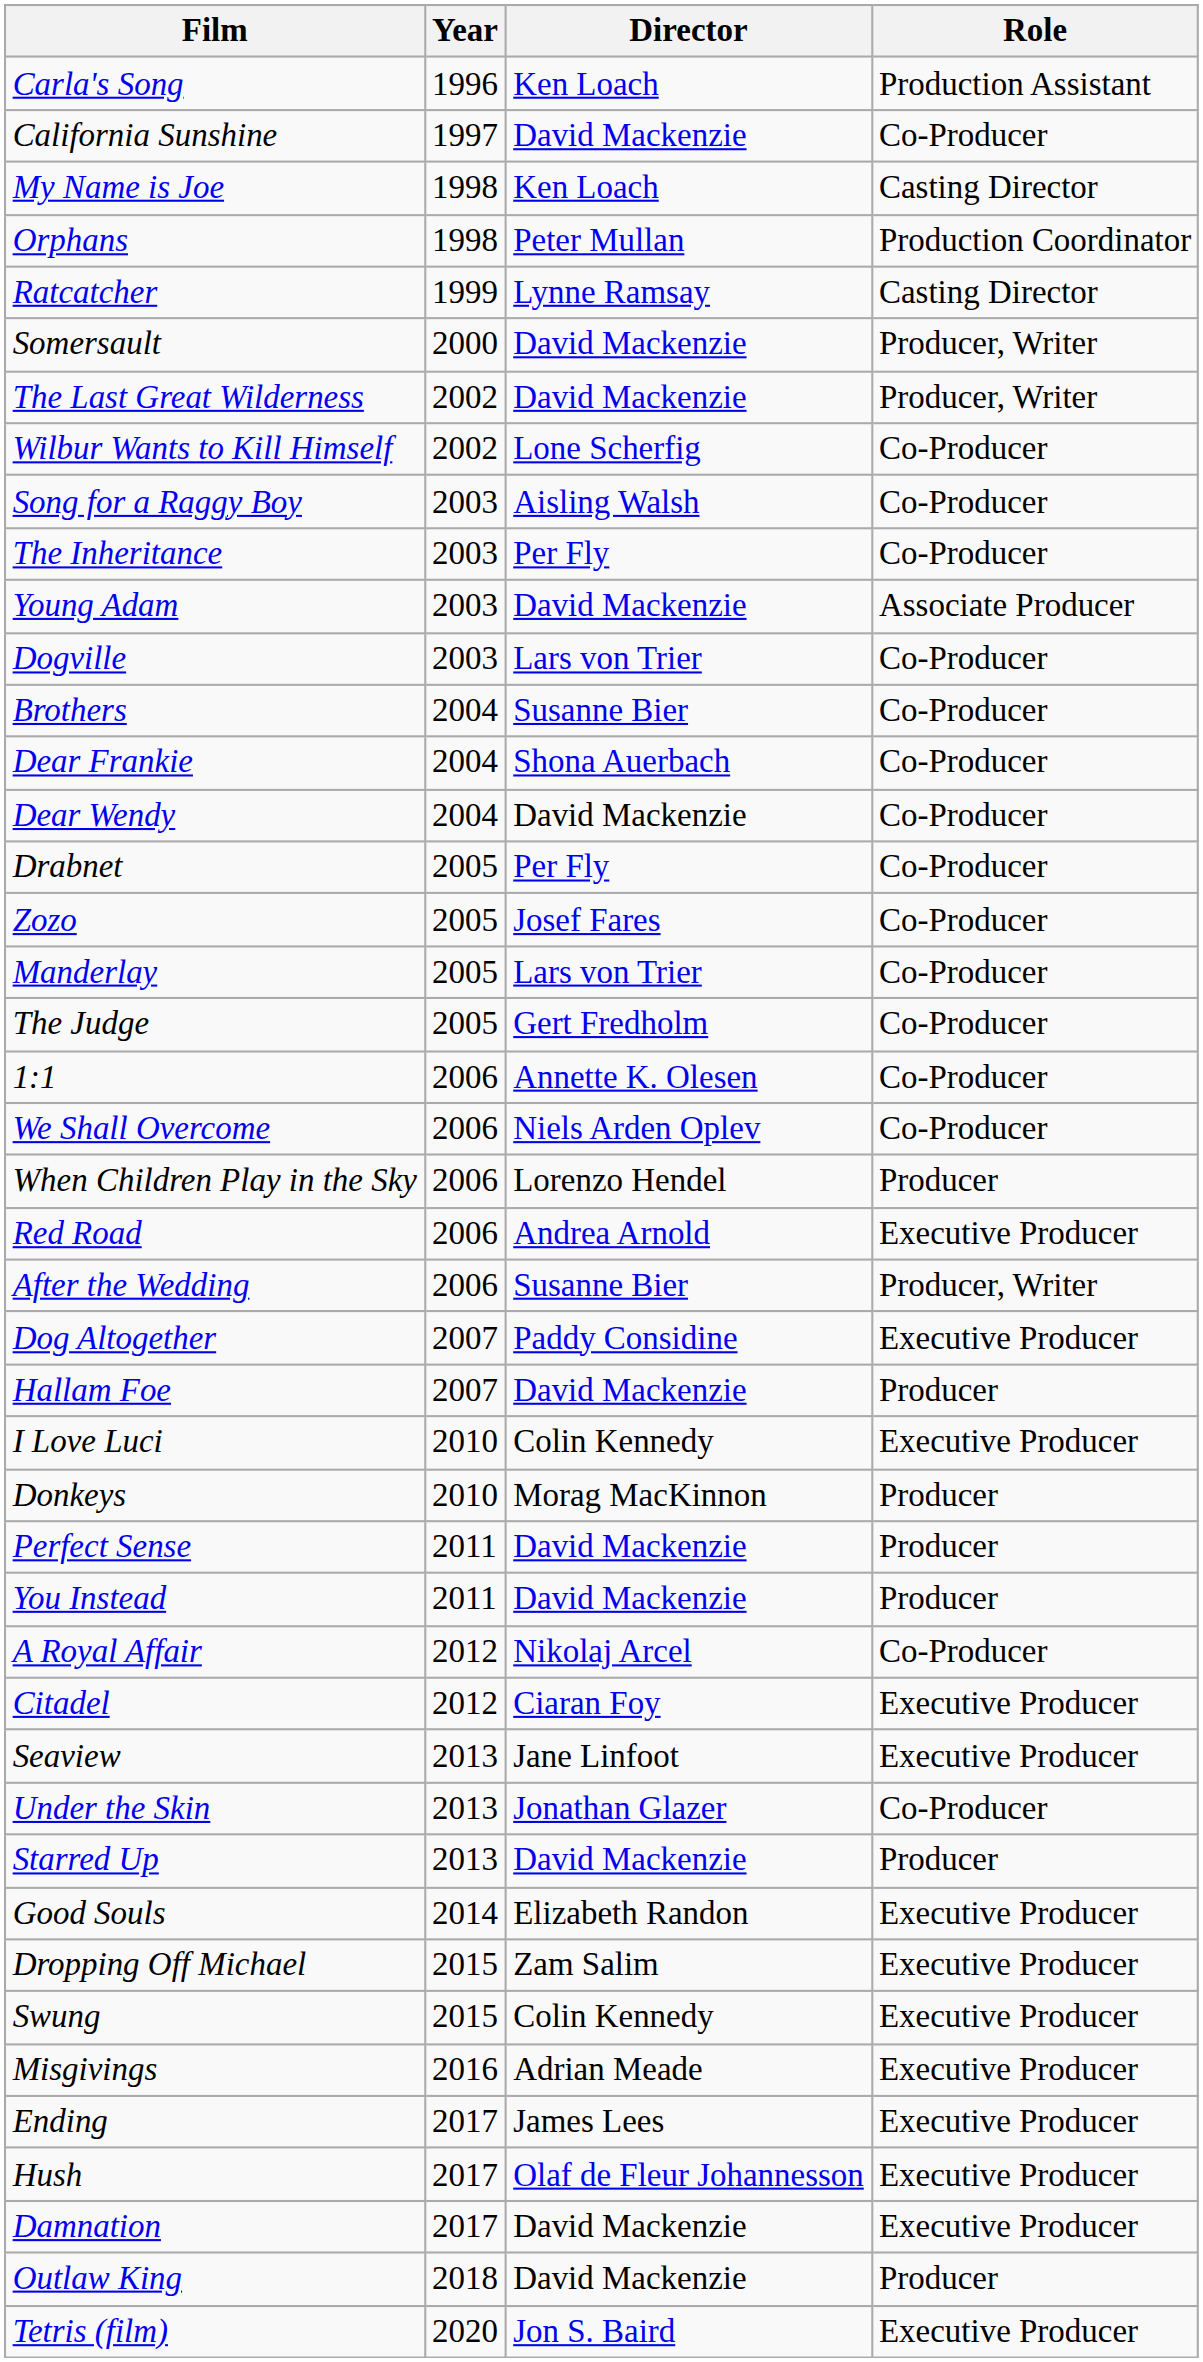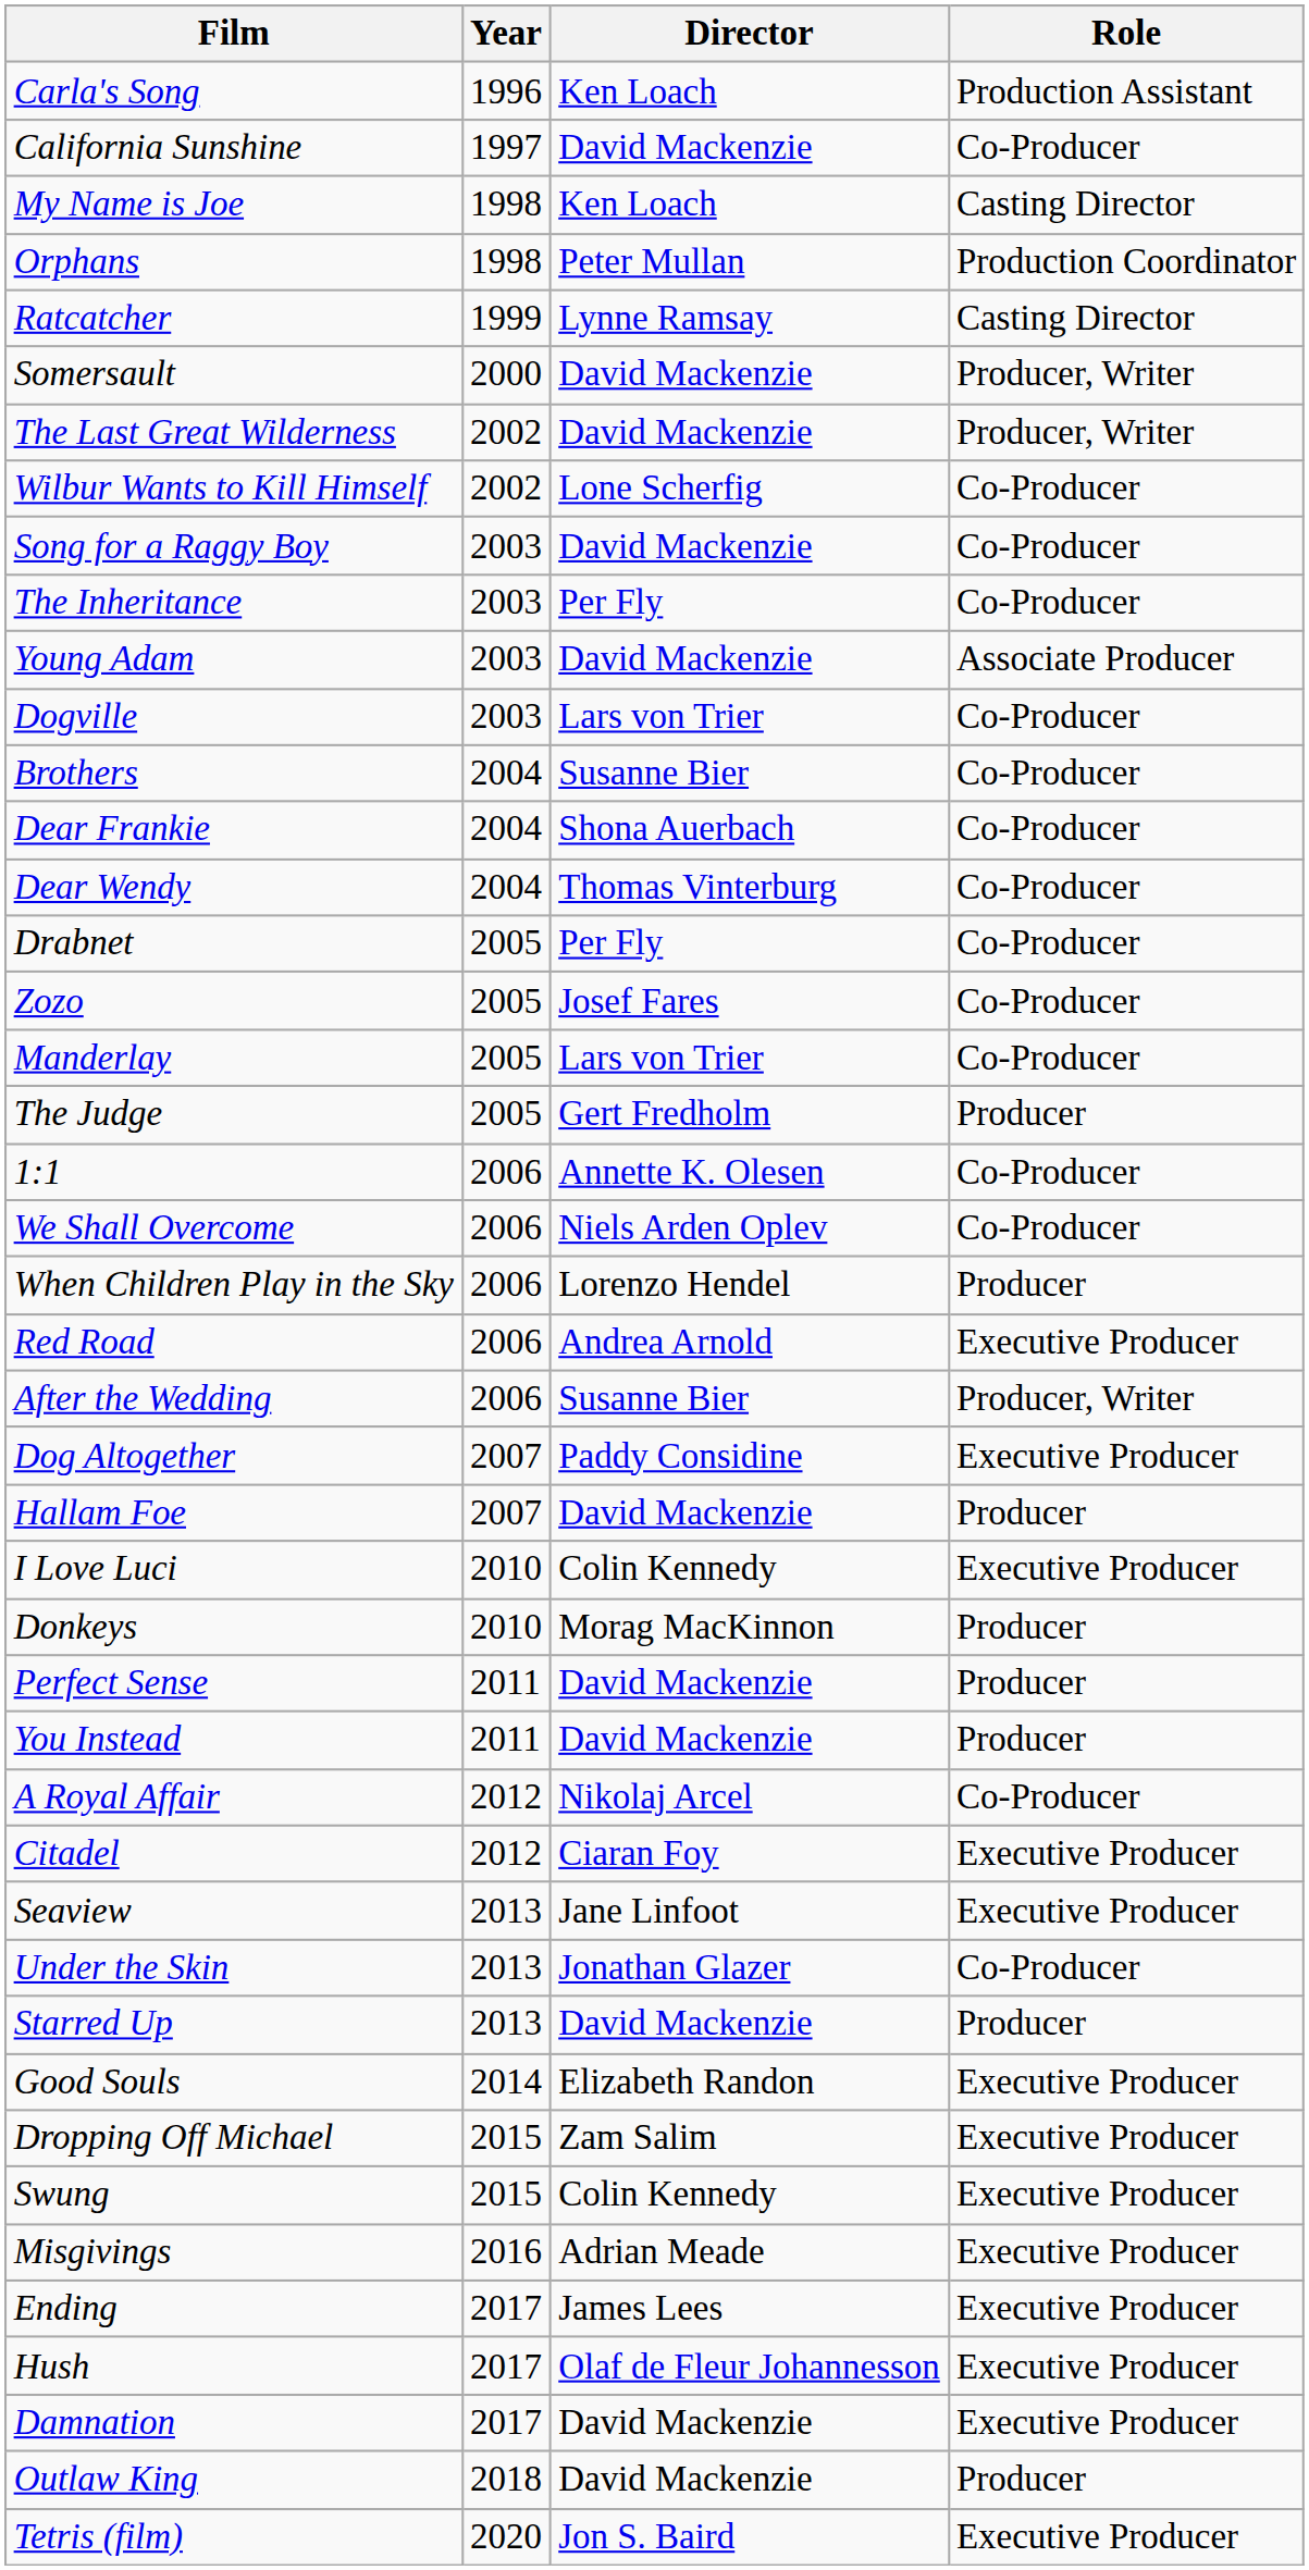Song for a Raggy Boy | Director: Aisling Walsh -> David Mackenzie
Dear Wendy | Director: David Mackenzie -> Thomas Vinterburg
The Judge | Role: Co-Producer -> Producer
